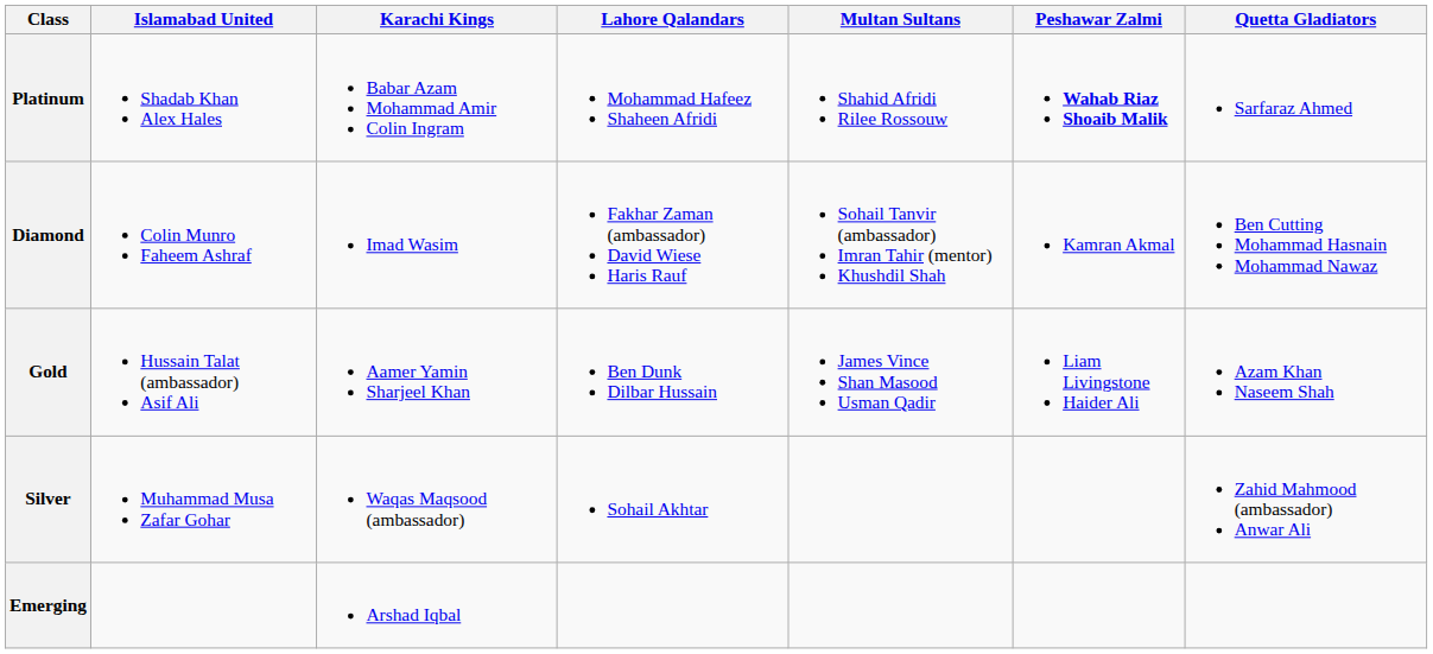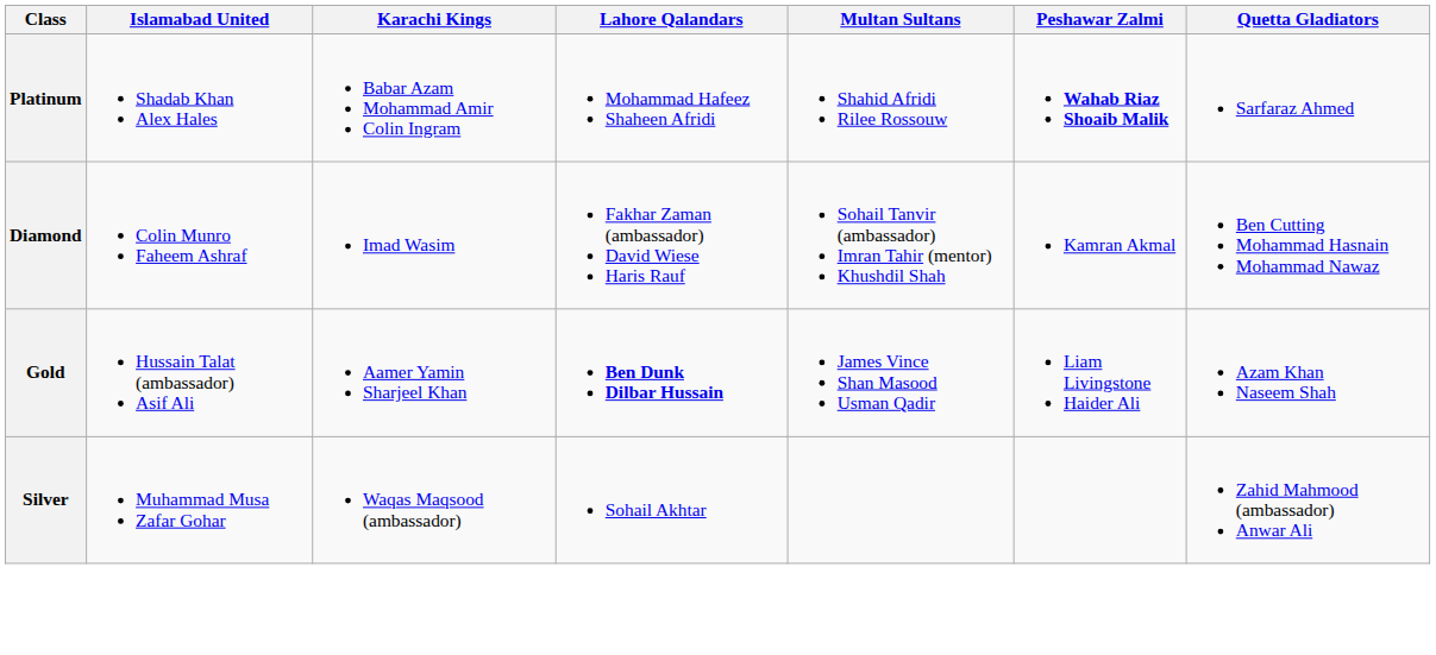Gold | Lahore Qalandars: normal -> bold
- row: Emerging | Arshad Iqbal
